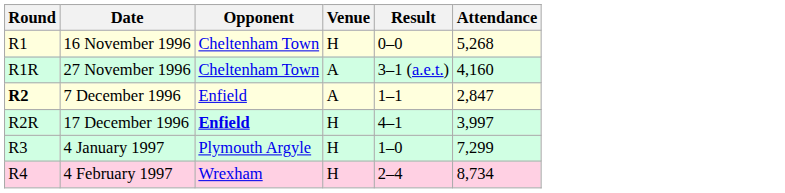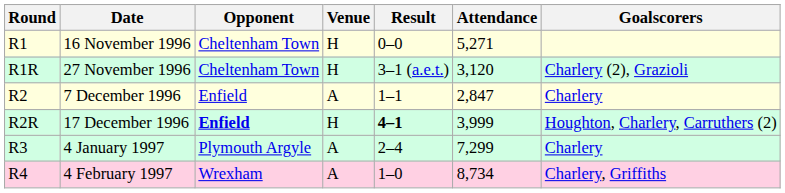+ column: Goalscorers | Charlery (2), Grazioli | Charlery | Houghton, Charlery, Carruthers (2) | Charlery | Charlery, Griffiths
16 November 1996 | Attendance: 5,268 -> 5,271
27 November 1996 | Venue: A -> H
27 November 1996 | Attendance: 4,160 -> 3,120
7 December 1996 | Round: bold -> normal
17 December 1996 | Result: normal -> bold
17 December 1996 | Attendance: 3,997 -> 3,999
4 January 1997 | Venue: H -> A
4 January 1997 | Result: 1–0 -> 2–4
4 February 1997 | Venue: H -> A
4 February 1997 | Result: 2–4 -> 1–0
